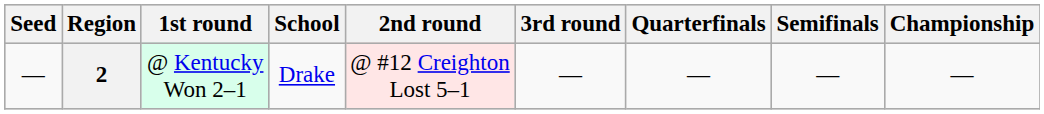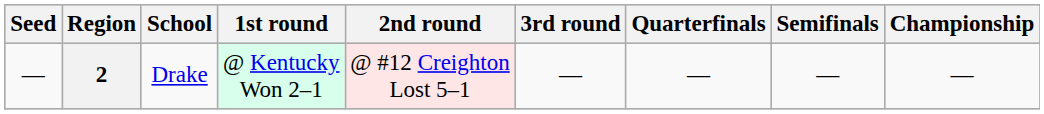columns swapped: School <-> 1st round
